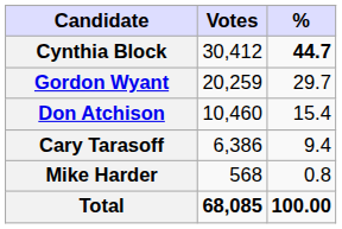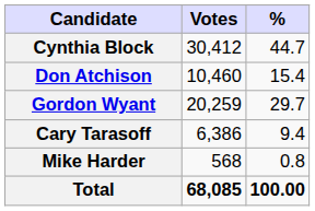Cynthia Block | %: bold -> normal
rows swapped: Gordon Wyant <-> Don Atchison
